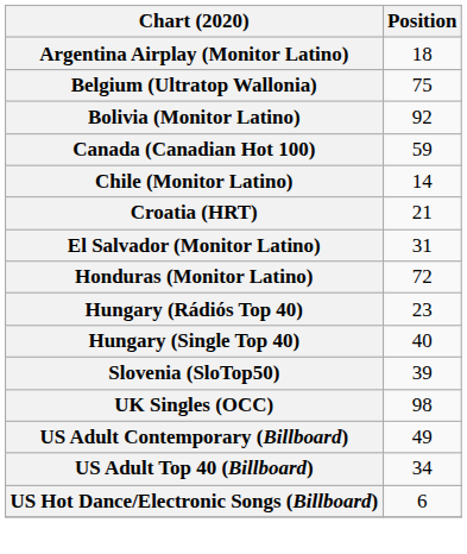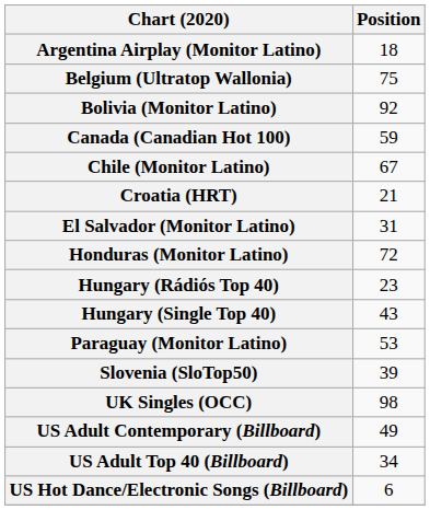Chile (Monitor Latino) | Position: 14 -> 67
Hungary (Single Top 40) | Position: 40 -> 43
+ row: Paraguay (Monitor Latino) | 53
